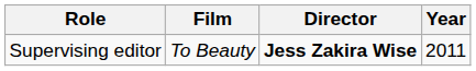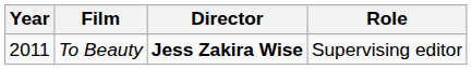columns swapped: Year <-> Role
